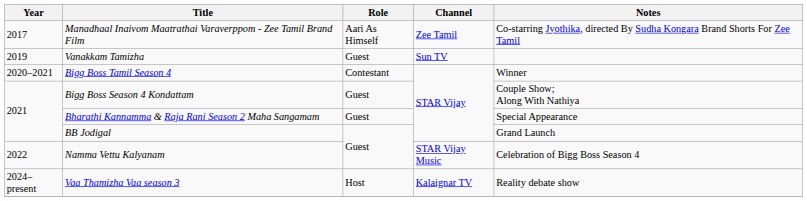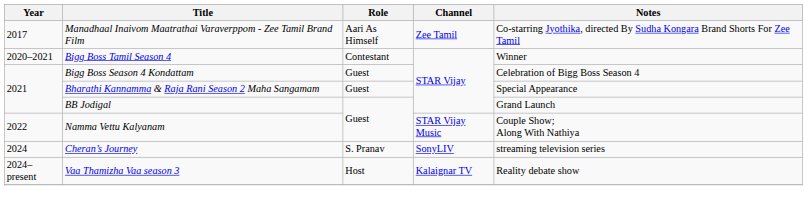- row: 2019 | Vanakkam Tamizha | Guest | Sun TV
Bigg Boss Season 4 Kondattam | Notes: Couple Show; Along With Nathiya -> Celebration of Bigg Boss Season 4
Namma Vettu Kalyanam | Notes: Celebration of Bigg Boss Season 4 -> Couple Show; Along With Nathiya
+ row: 2024 | Cheran’s Journey | S. Pranav | SonyLIV | streaming television series
